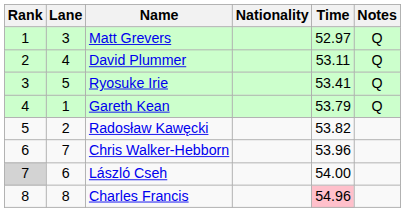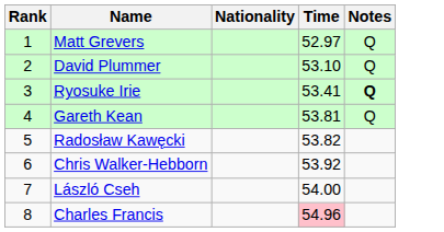- column: Lane | 3 | 4 | 5 | 1 | 2 | 7 | 6 | 8
David Plummer | Time: 53.11 -> 53.10
Ryosuke Irie | Notes: normal -> bold
Gareth Kean | Time: 53.79 -> 53.81
Chris Walker-Hebborn | Time: 53.96 -> 53.92
László Cseh | Rank: lightgrey background -> no background
